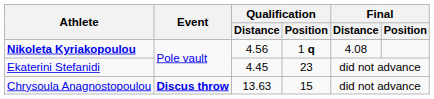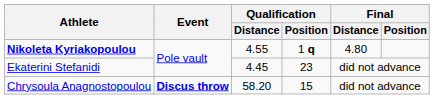Nikoleta Kyriakopoulou | Qualification / Distance: 4.56 -> 4.55
Nikoleta Kyriakopoulou | Final / Distance: 4.08 -> 4.80
Chrysoula Anagnostopoulou | Qualification / Distance: 13.63 -> 58.20
